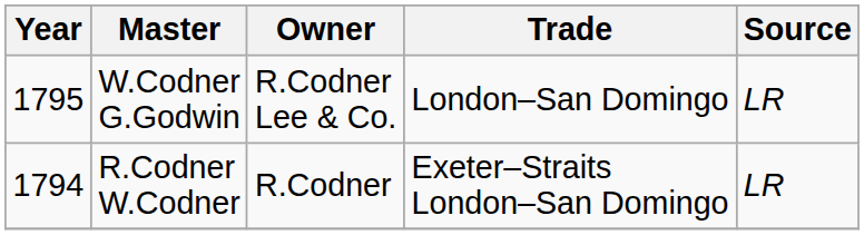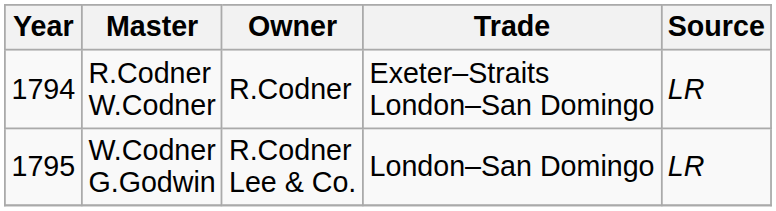rows swapped: R.Codner W.Codner <-> W.Codner G.Godwin
